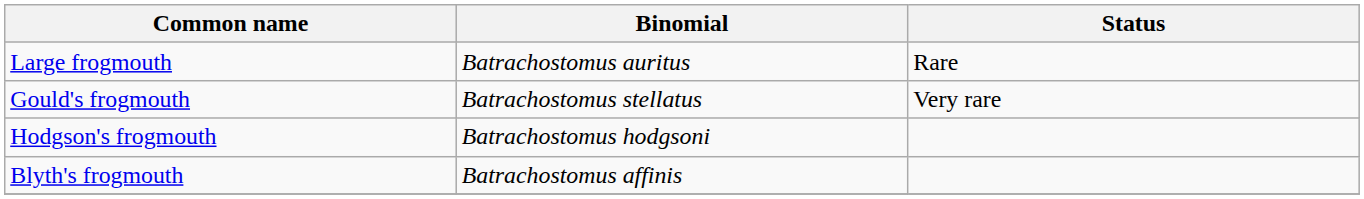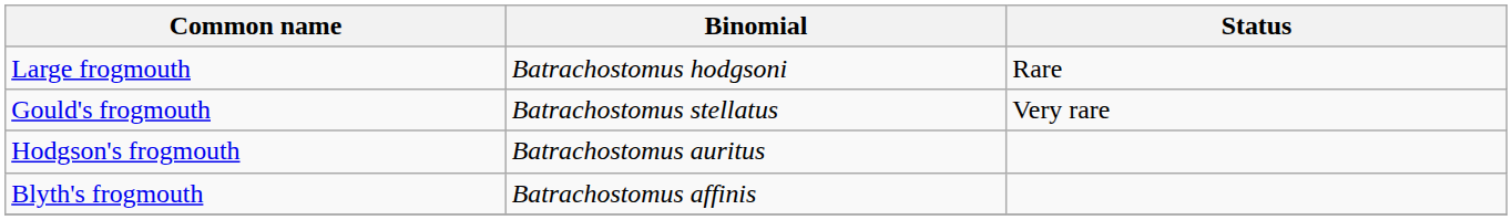Large frogmouth | Binomial: Batrachostomus auritus -> Batrachostomus hodgsoni
Hodgson's frogmouth | Binomial: Batrachostomus hodgsoni -> Batrachostomus auritus
